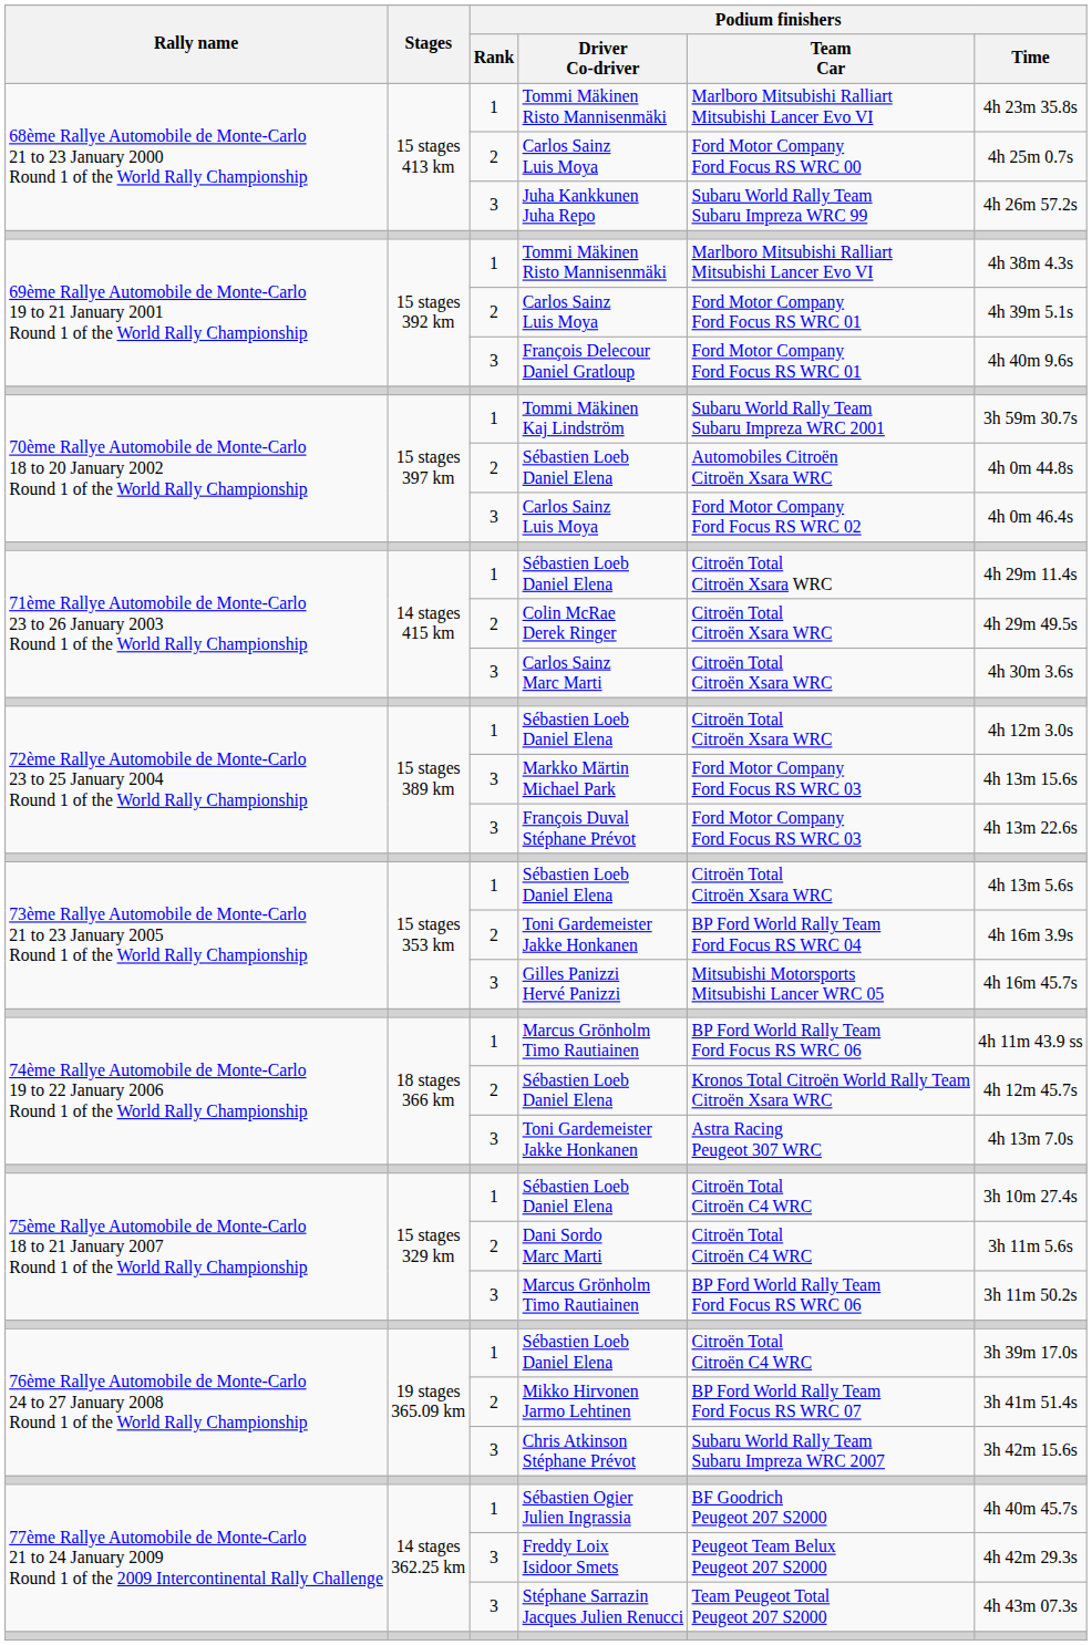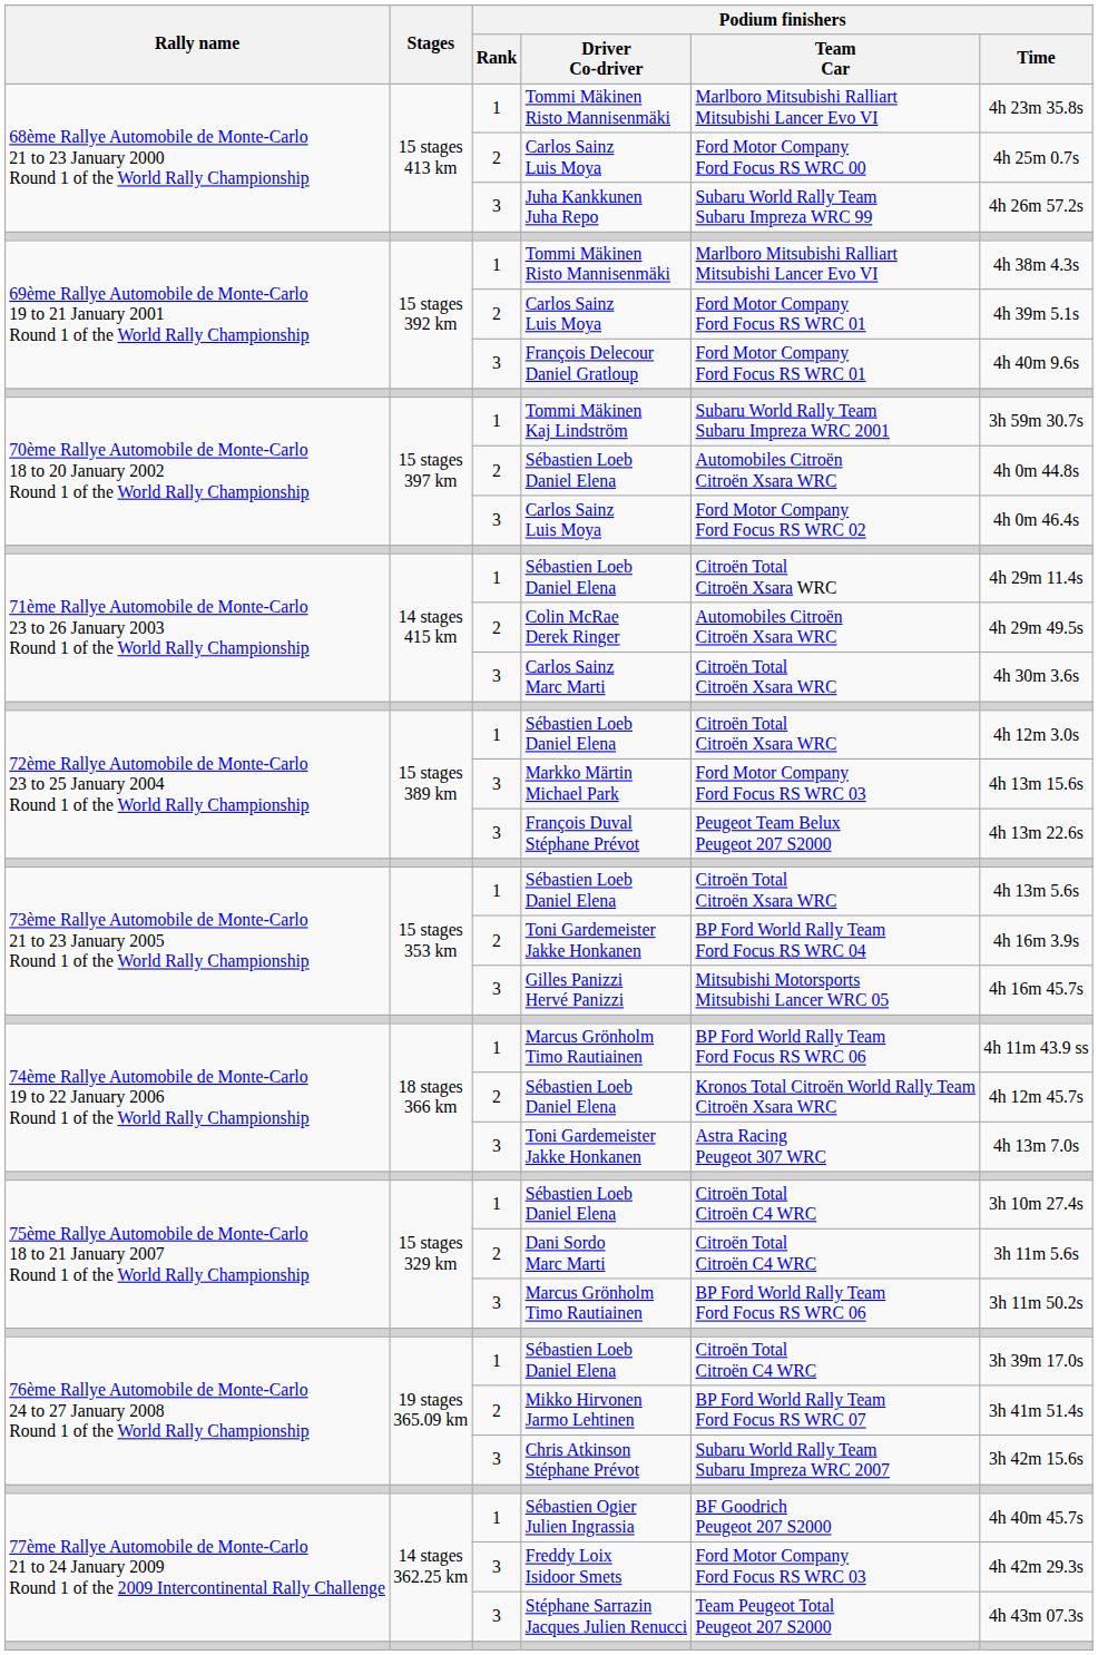Colin McRae Derek Ringer | Podium finishers / Team Car: Citroën Total Citroën Xsara WRC -> Automobiles Citroën Citroën Xsara WRC
François Duval Stéphane Prévot | Podium finishers / Team Car: Ford Motor Company Ford Focus RS WRC 03 -> Peugeot Team Belux Peugeot 207 S2000
Freddy Loix Isidoor Smets | Podium finishers / Team Car: Peugeot Team Belux Peugeot 207 S2000 -> Ford Motor Company Ford Focus RS WRC 03
